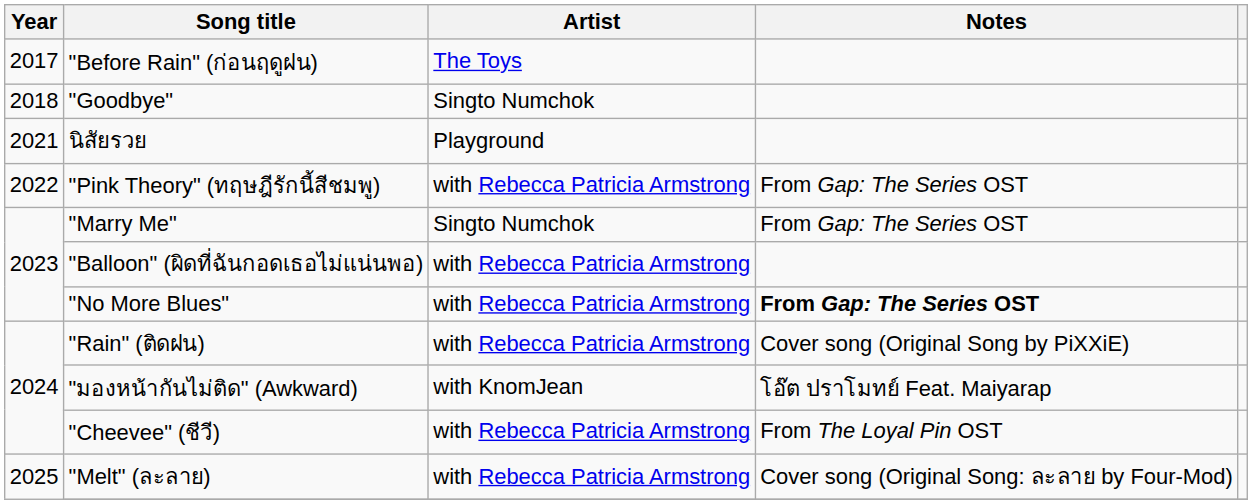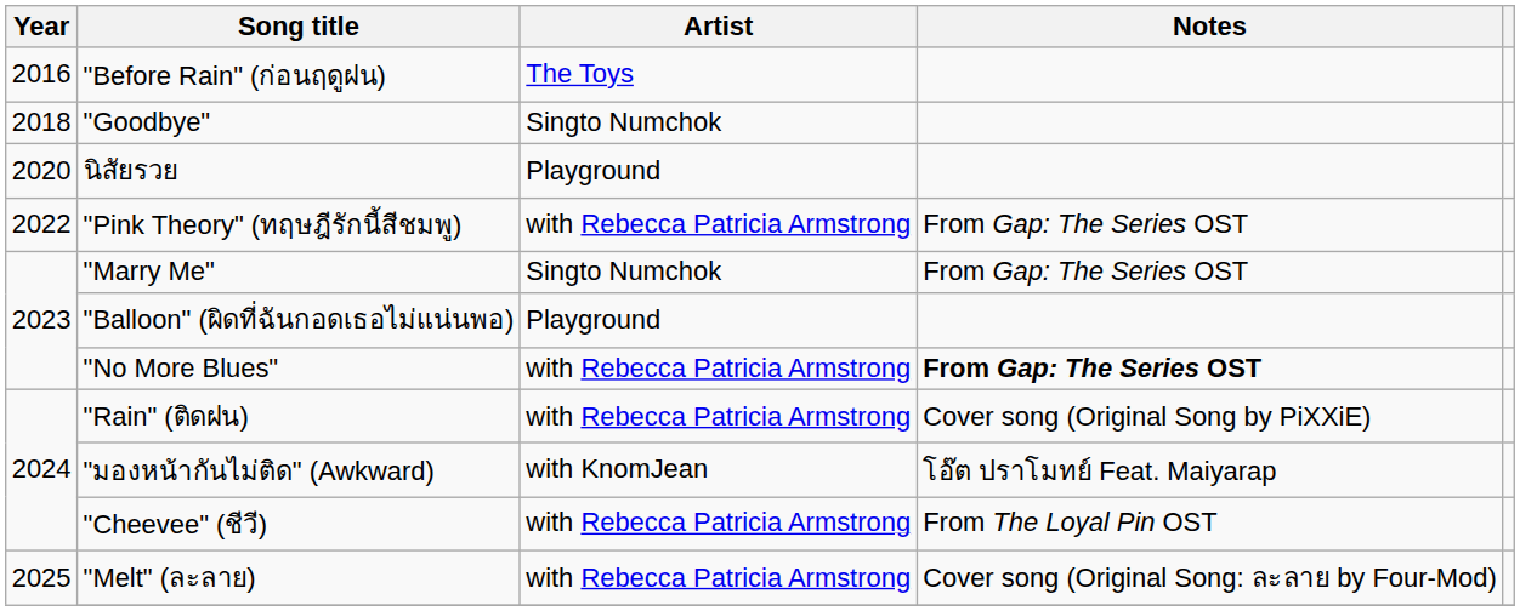"Before Rain" (ก่อนฤดูฝน) | Year: 2017 -> 2016
นิสัยรวย | Year: 2021 -> 2020
"Balloon" (ผิดที่ฉันกอดเธอไม่แน่นพอ) | Artist: with Rebecca Patricia Armstrong -> Playground
